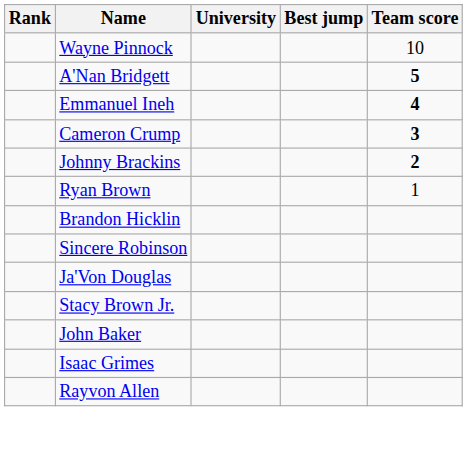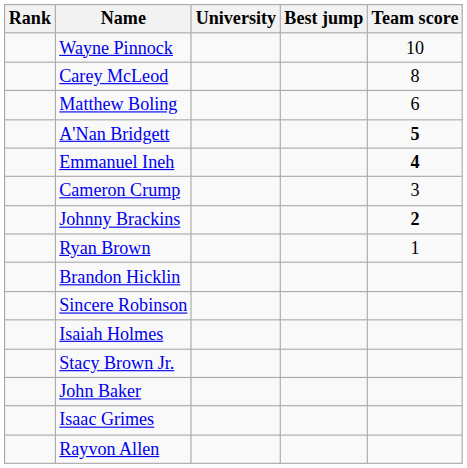+ row: Carey McLeod | 8
+ row: Matthew Boling | 6
Cameron Crump | Team score: bold -> normal
+ row: Isaiah Holmes
- row: Ja'Von Douglas
